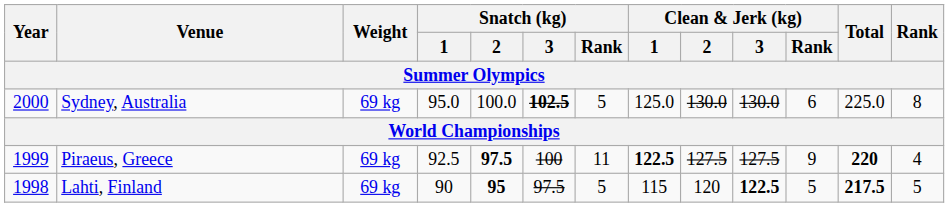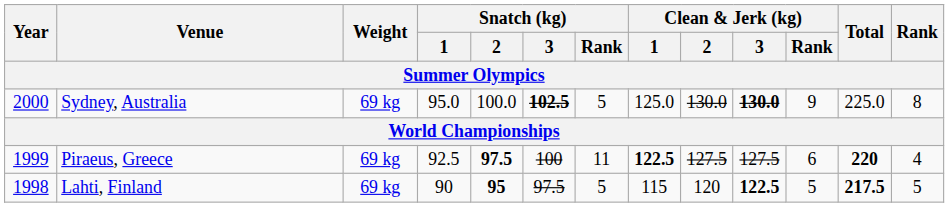Sydney, Australia | Clean & Jerk (kg) / 3: normal -> bold
Sydney, Australia | Clean & Jerk (kg) / Rank: 6 -> 9
Piraeus, Greece | Clean & Jerk (kg) / Rank: 9 -> 6
